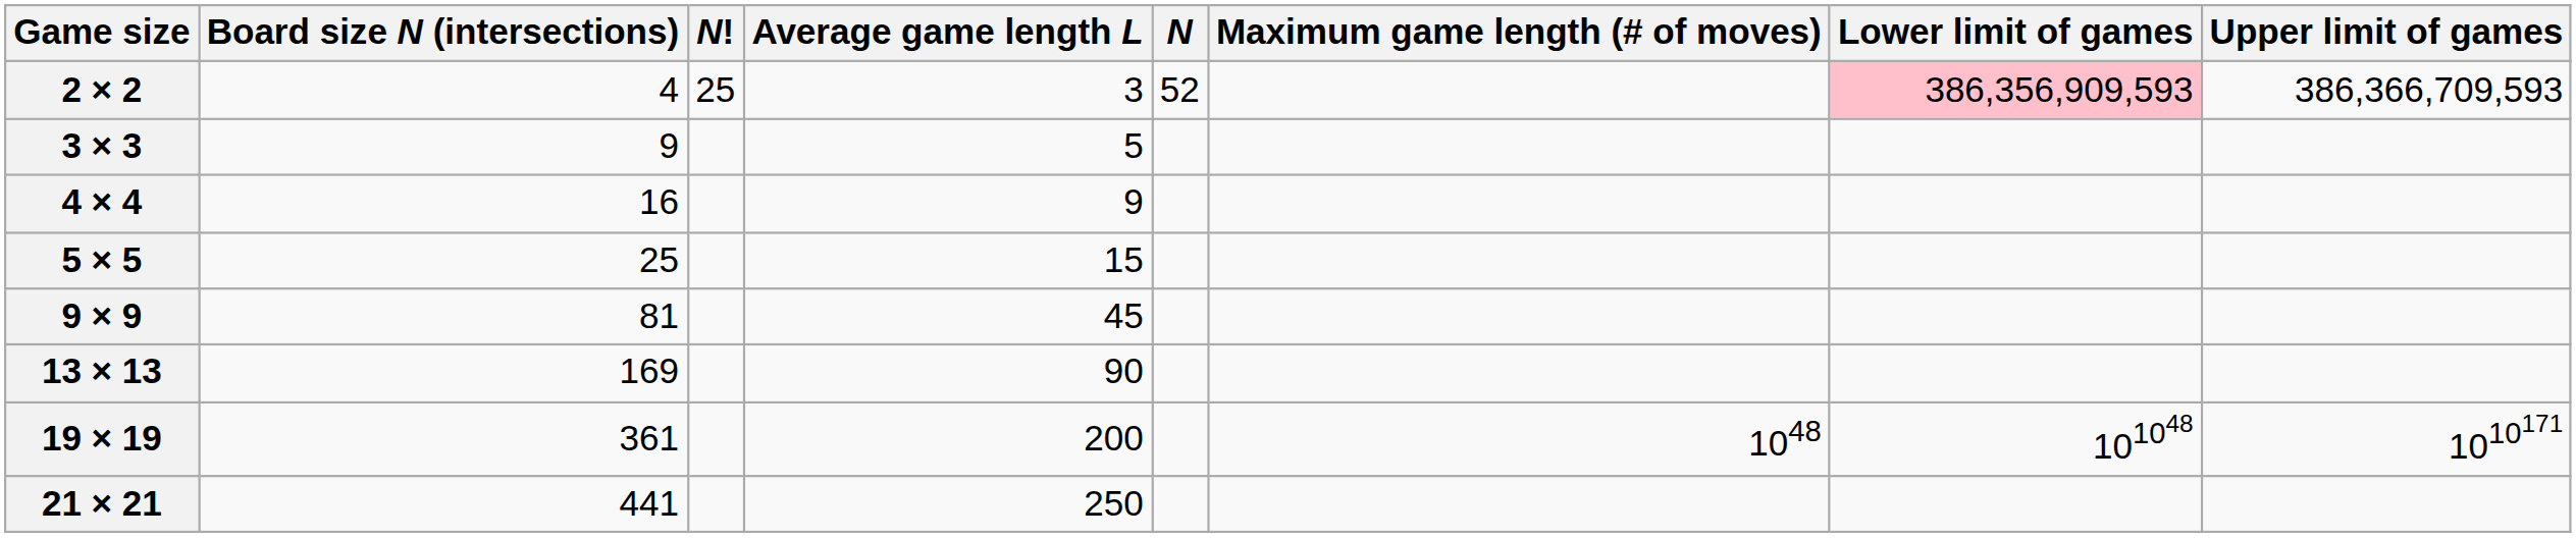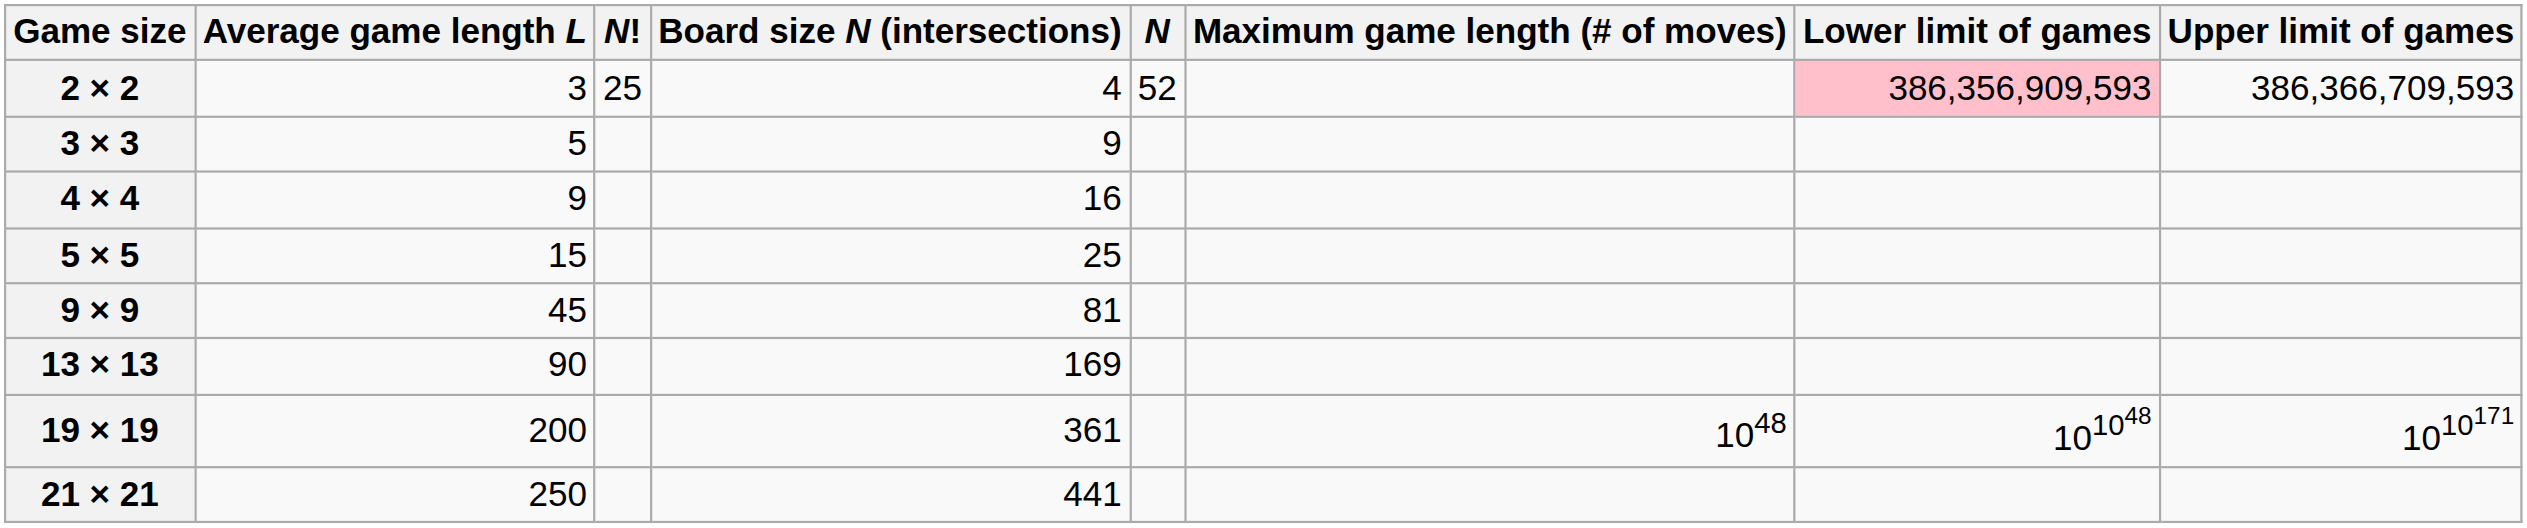columns swapped: Board size N (intersections) <-> Average game length L
